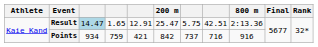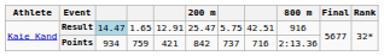Result | 800 m: 2:13.36 -> 916
Points | 800 m: 916 -> 2:13.36
